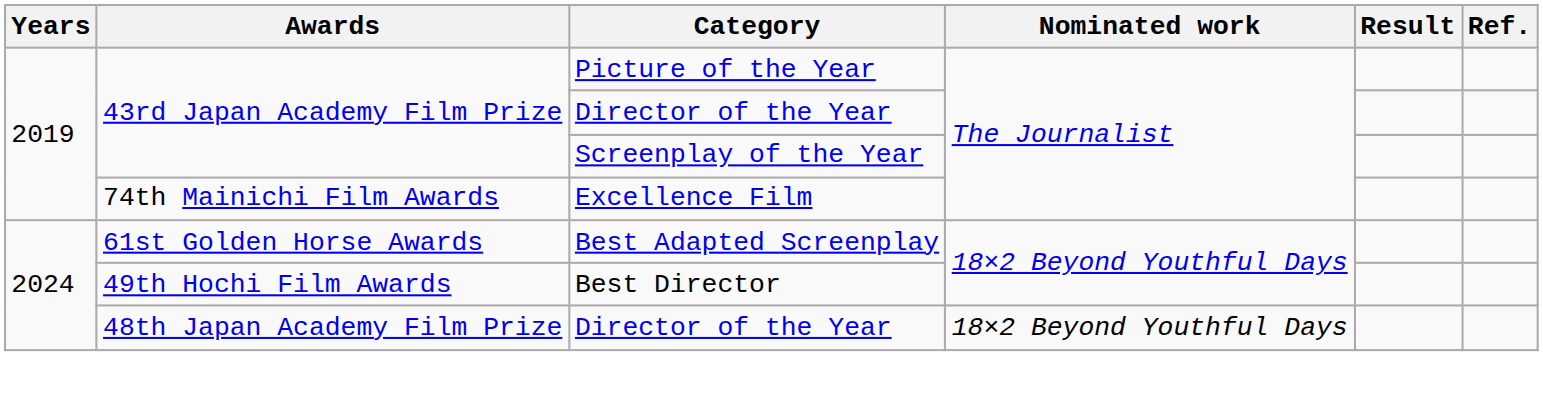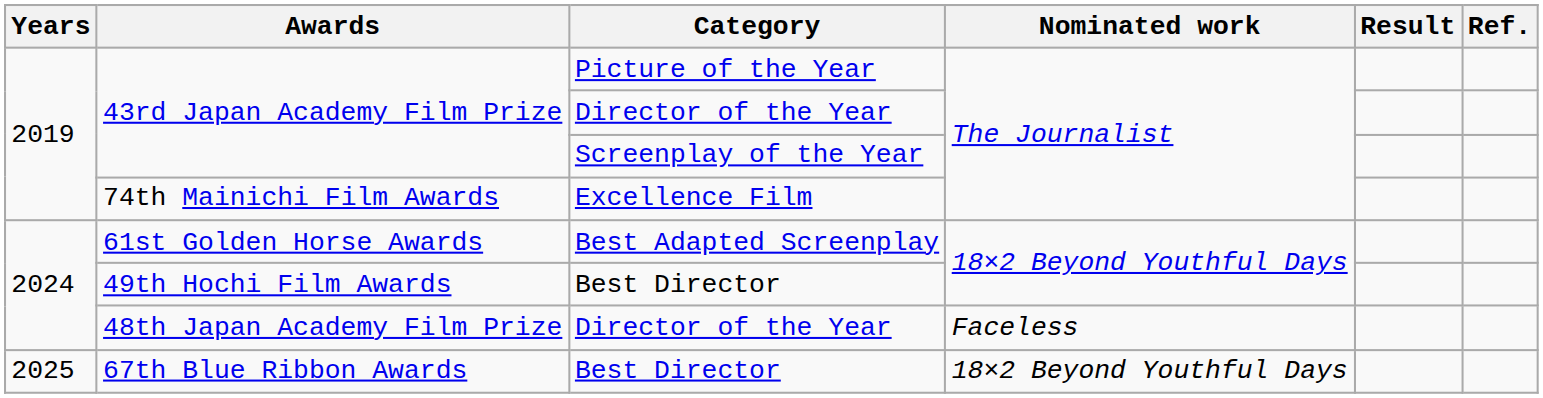48th Japan Academy Film Prize | Nominated work: 18×2 Beyond Youthful Days -> Faceless
+ row: 2025 | 67th Blue Ribbon Awards | Best Director | 18×2 Beyond Youthful Days
